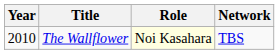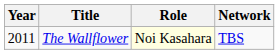The Wallflower | Year: 2010 -> 2011
